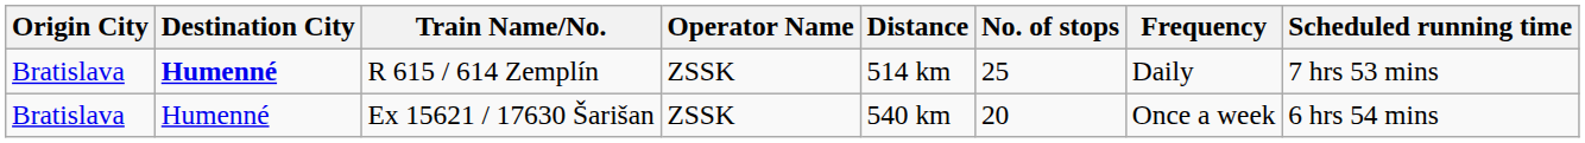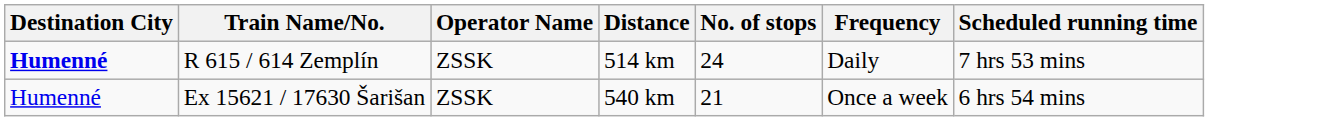- column: Origin City | Bratislava | Bratislava
R 615 / 614 Zemplín | No. of stops: 25 -> 24
Ex 15621 / 17630 Šarišan | No. of stops: 20 -> 21
